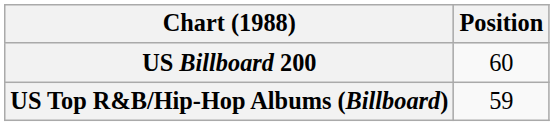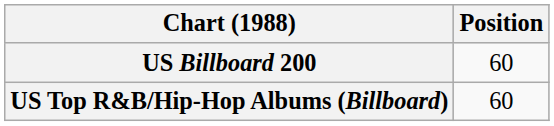US Top R&B/Hip-Hop Albums (Billboard) | Position: 59 -> 60
